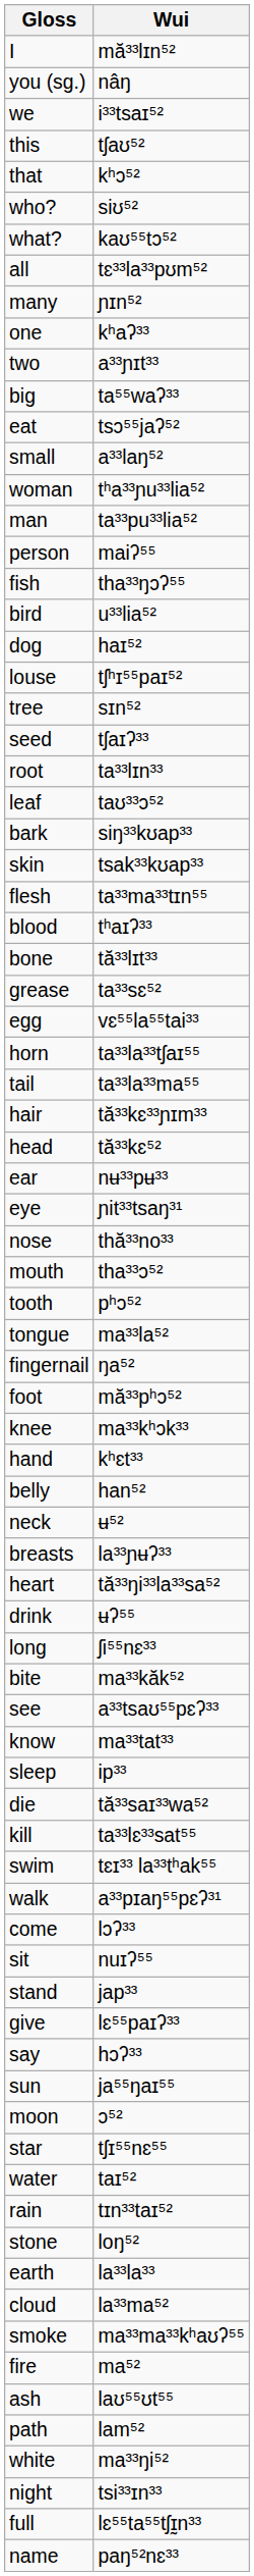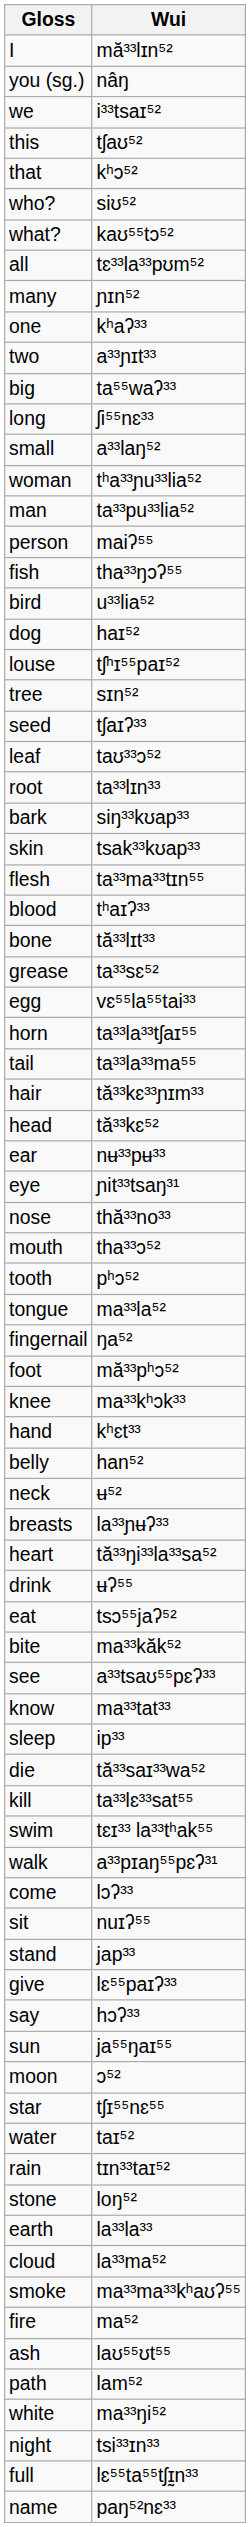rows swapped: long <-> eat
rows swapped: leaf <-> root
